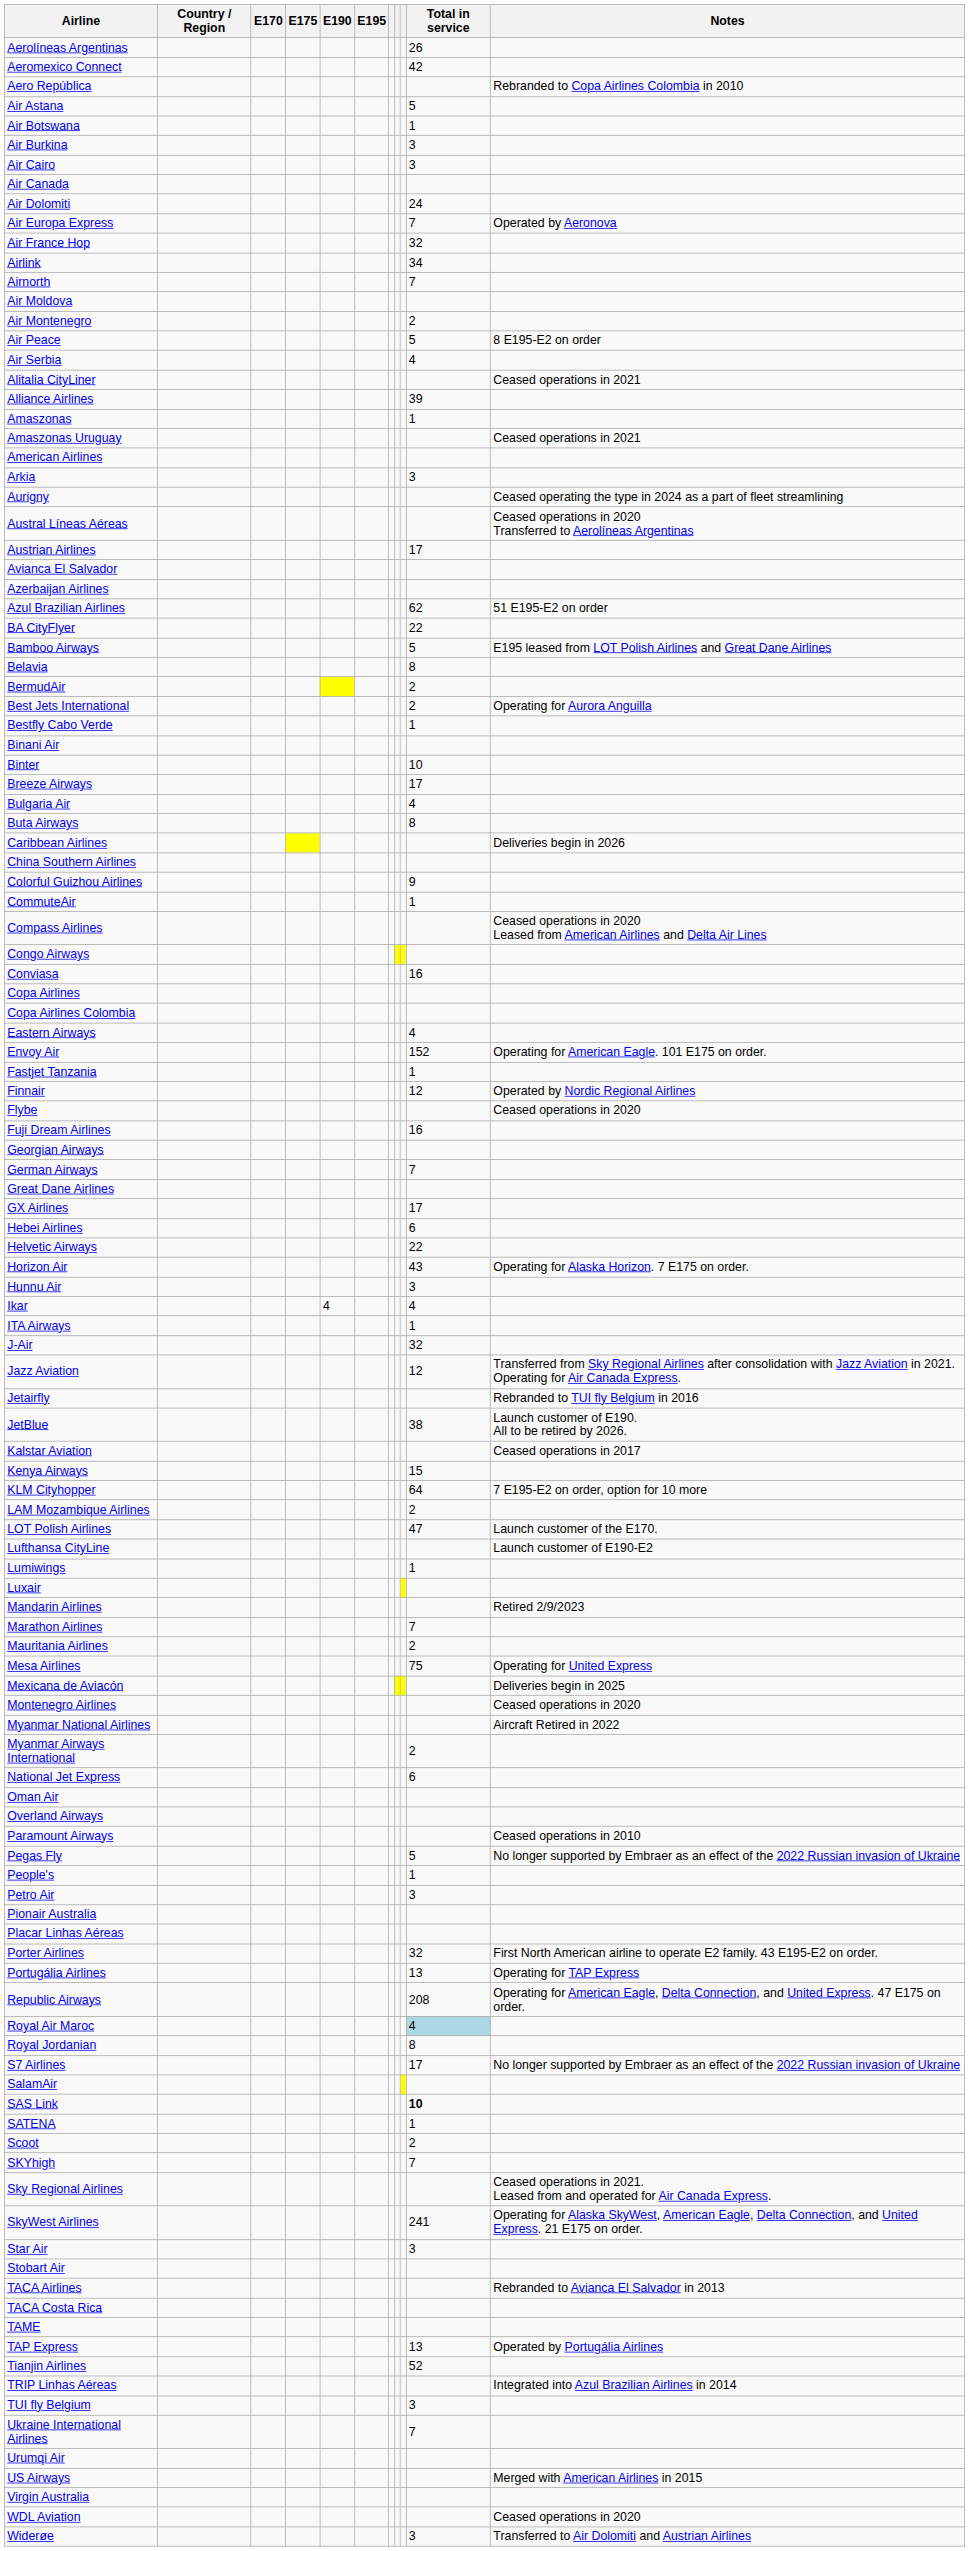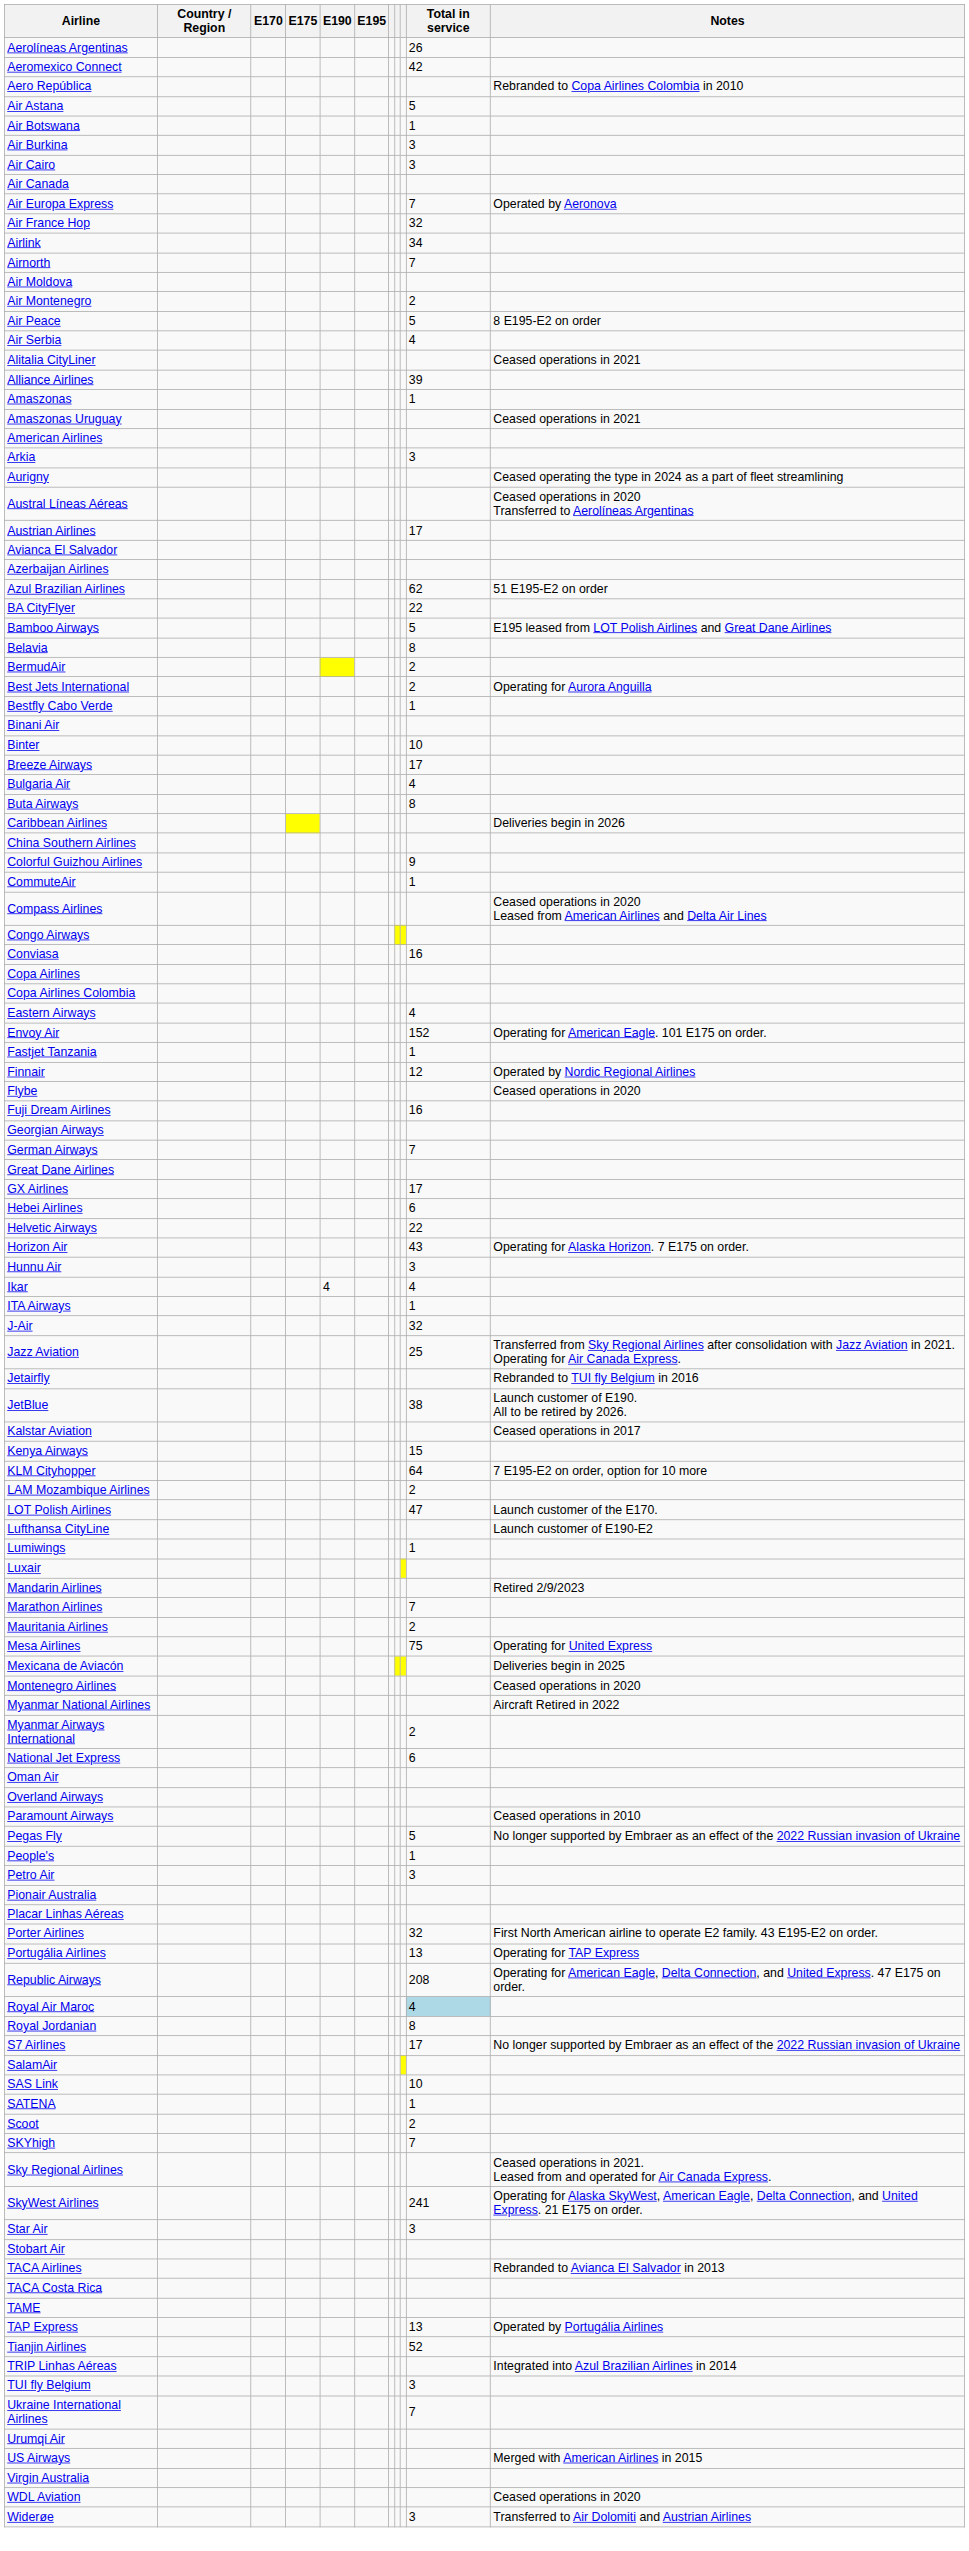- row: Air Dolomiti | 24
Jazz Aviation | Total in service: 12 -> 25
SAS Link | Total in service: bold -> normal
